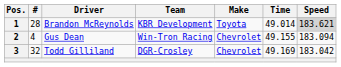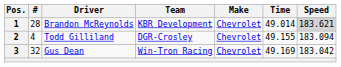1 | Make: Toyota -> Chevrolet
2 | Driver: Gus Dean -> Todd Gilliland
2 | Team: Win-Tron Racing -> DGR-Crosley
3 | Driver: Todd Gilliland -> Gus Dean
3 | Team: DGR-Crosley -> Win-Tron Racing
